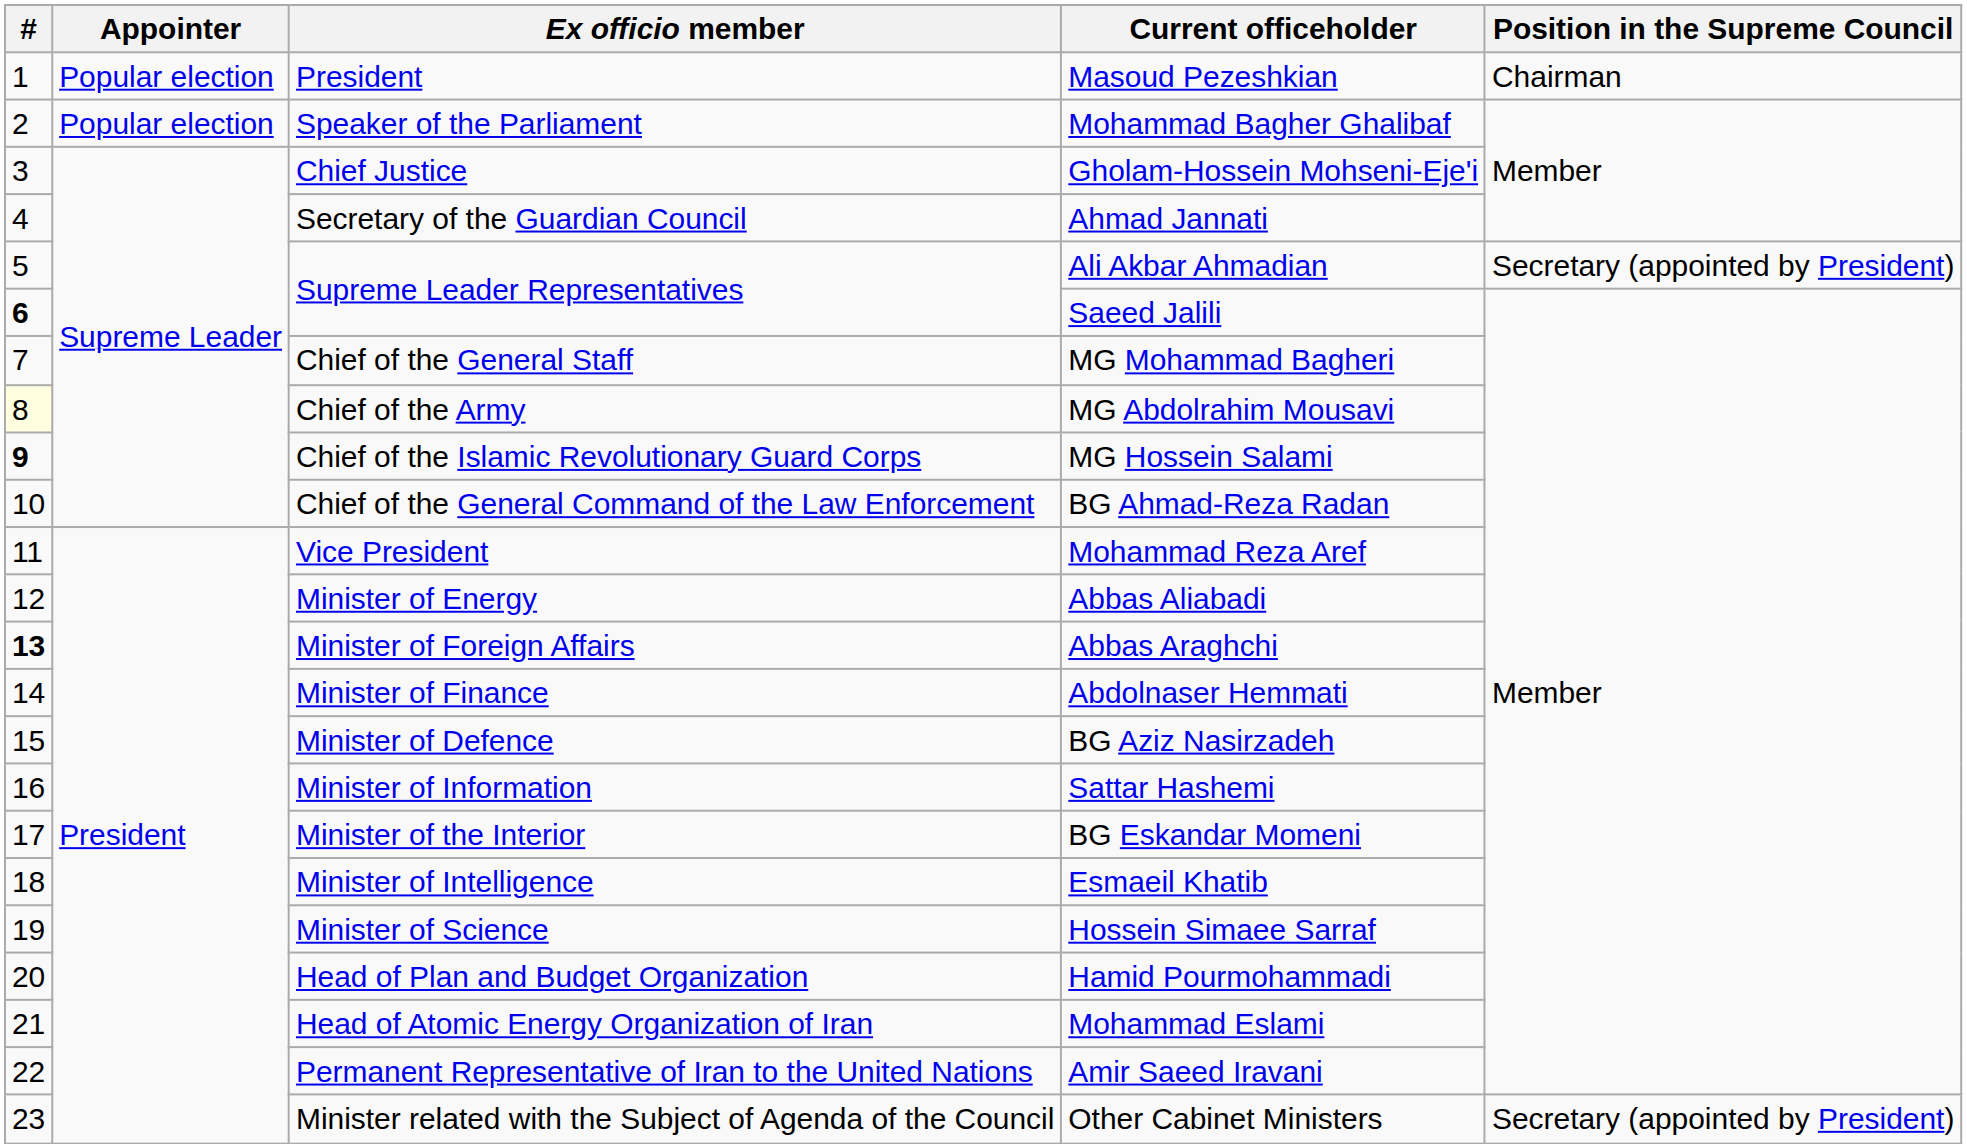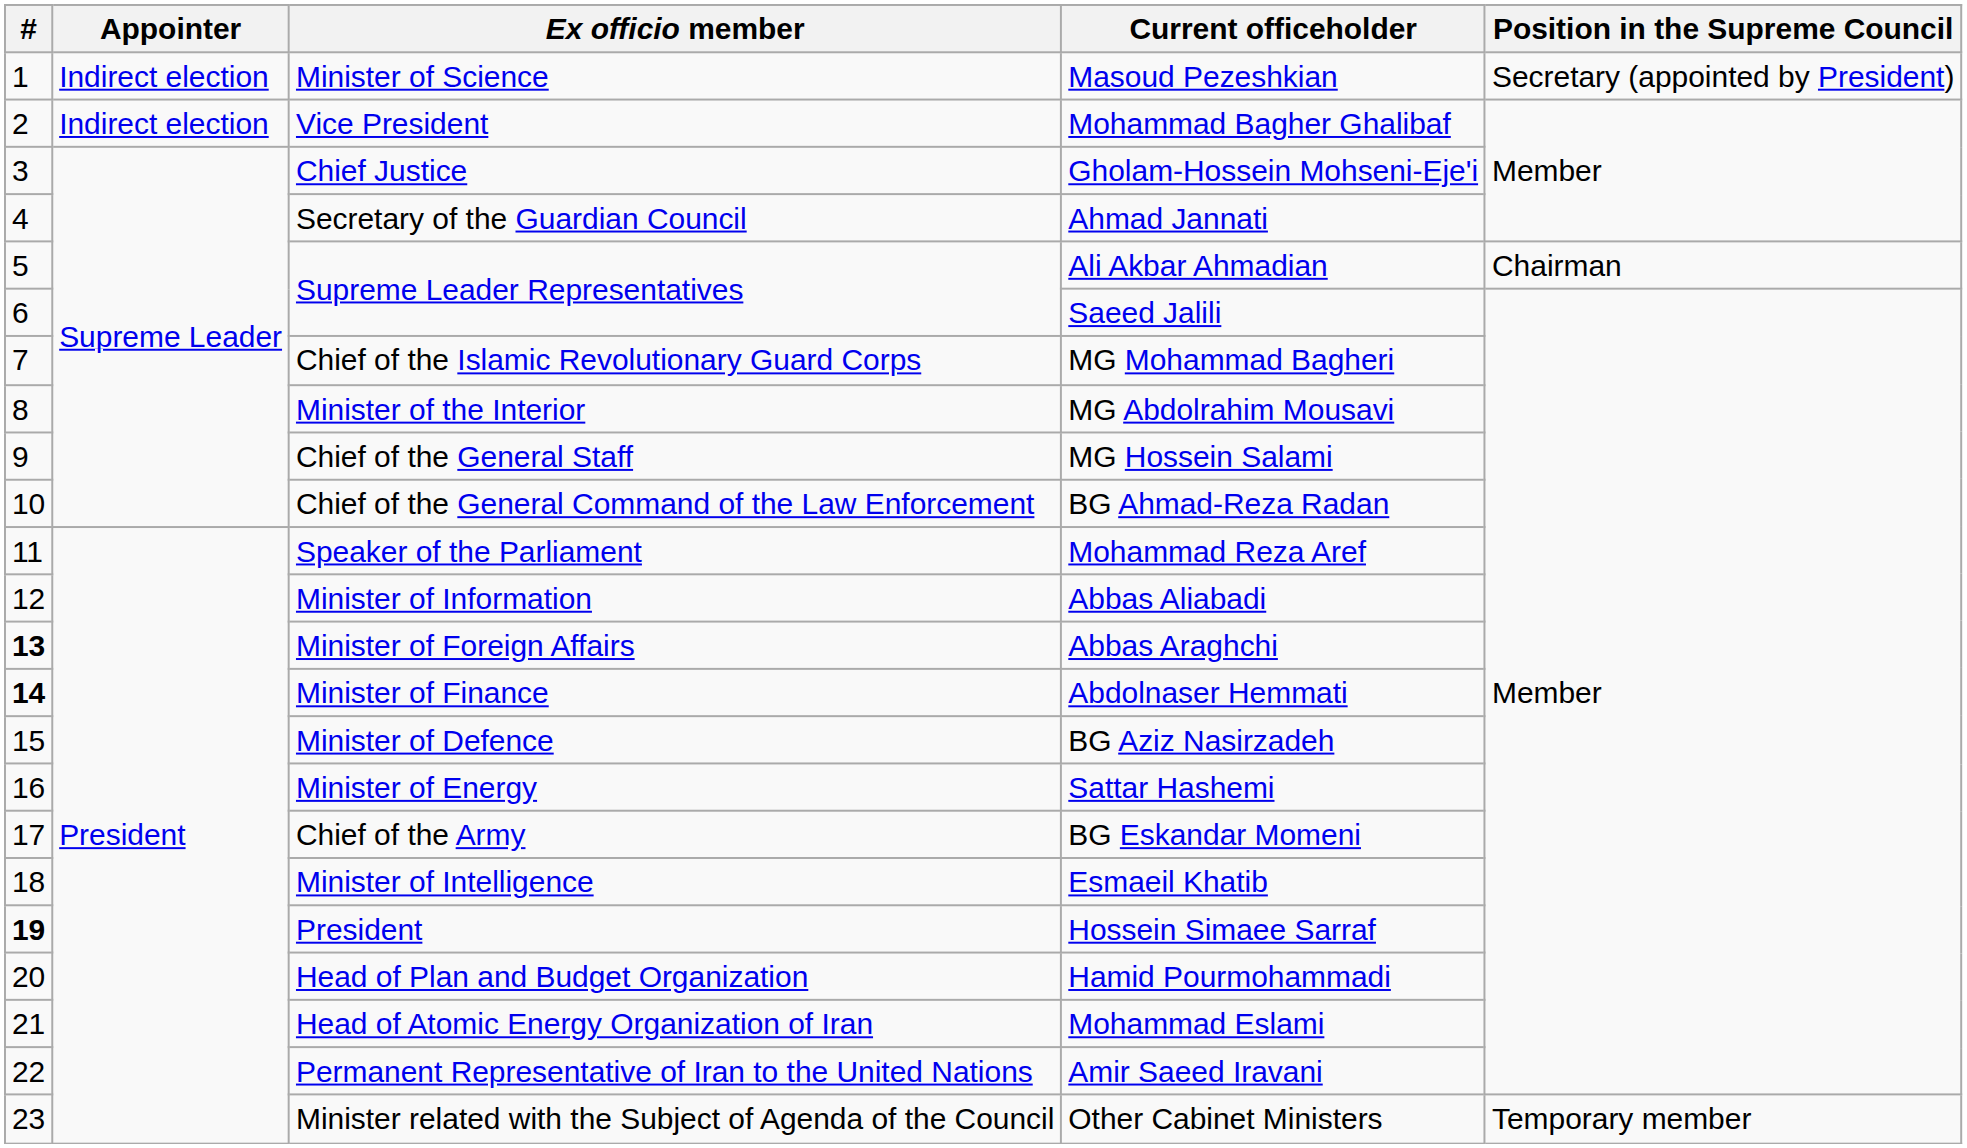Masoud Pezeshkian | Appointer: Popular election -> Indirect election
Masoud Pezeshkian | Ex officio member: President -> Minister of Science
Masoud Pezeshkian | Position in the Supreme Council: Chairman -> Secretary (appointed by President)
Mohammad Bagher Ghalibaf | Appointer: Popular election -> Indirect election
Mohammad Bagher Ghalibaf | Ex officio member: Speaker of the Parliament -> Vice President
Ali Akbar Ahmadian | Position in the Supreme Council: Secretary (appointed by President) -> Chairman
Saeed Jalili | #: bold -> normal
MG Mohammad Bagheri | Ex officio member: Chief of the General Staff -> Chief of the Islamic Revolutionary Guard Corps
MG Abdolrahim Mousavi | #: lightyellow background -> no background
MG Abdolrahim Mousavi | Ex officio member: Chief of the Army -> Minister of the Interior
MG Hossein Salami | #: bold -> normal
MG Hossein Salami | Ex officio member: Chief of the Islamic Revolutionary Guard Corps -> Chief of the General Staff
Mohammad Reza Aref | Ex officio member: Vice President -> Speaker of the Parliament
Abbas Aliabadi | Ex officio member: Minister of Energy -> Minister of Information
Abdolnaser Hemmati | #: normal -> bold
Sattar Hashemi | Ex officio member: Minister of Information -> Minister of Energy
BG Eskandar Momeni | Ex officio member: Minister of the Interior -> Chief of the Army
Hossein Simaee Sarraf | #: normal -> bold
Hossein Simaee Sarraf | Ex officio member: Minister of Science -> President
Other Cabinet Ministers | Position in the Supreme Council: Secretary (appointed by President) -> Temporary member
